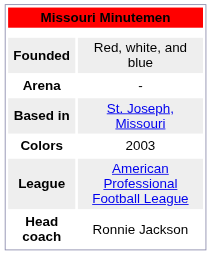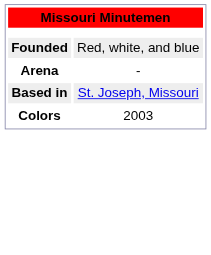- row: League | American Professional Football League
- row: Head coach | Ronnie Jackson
